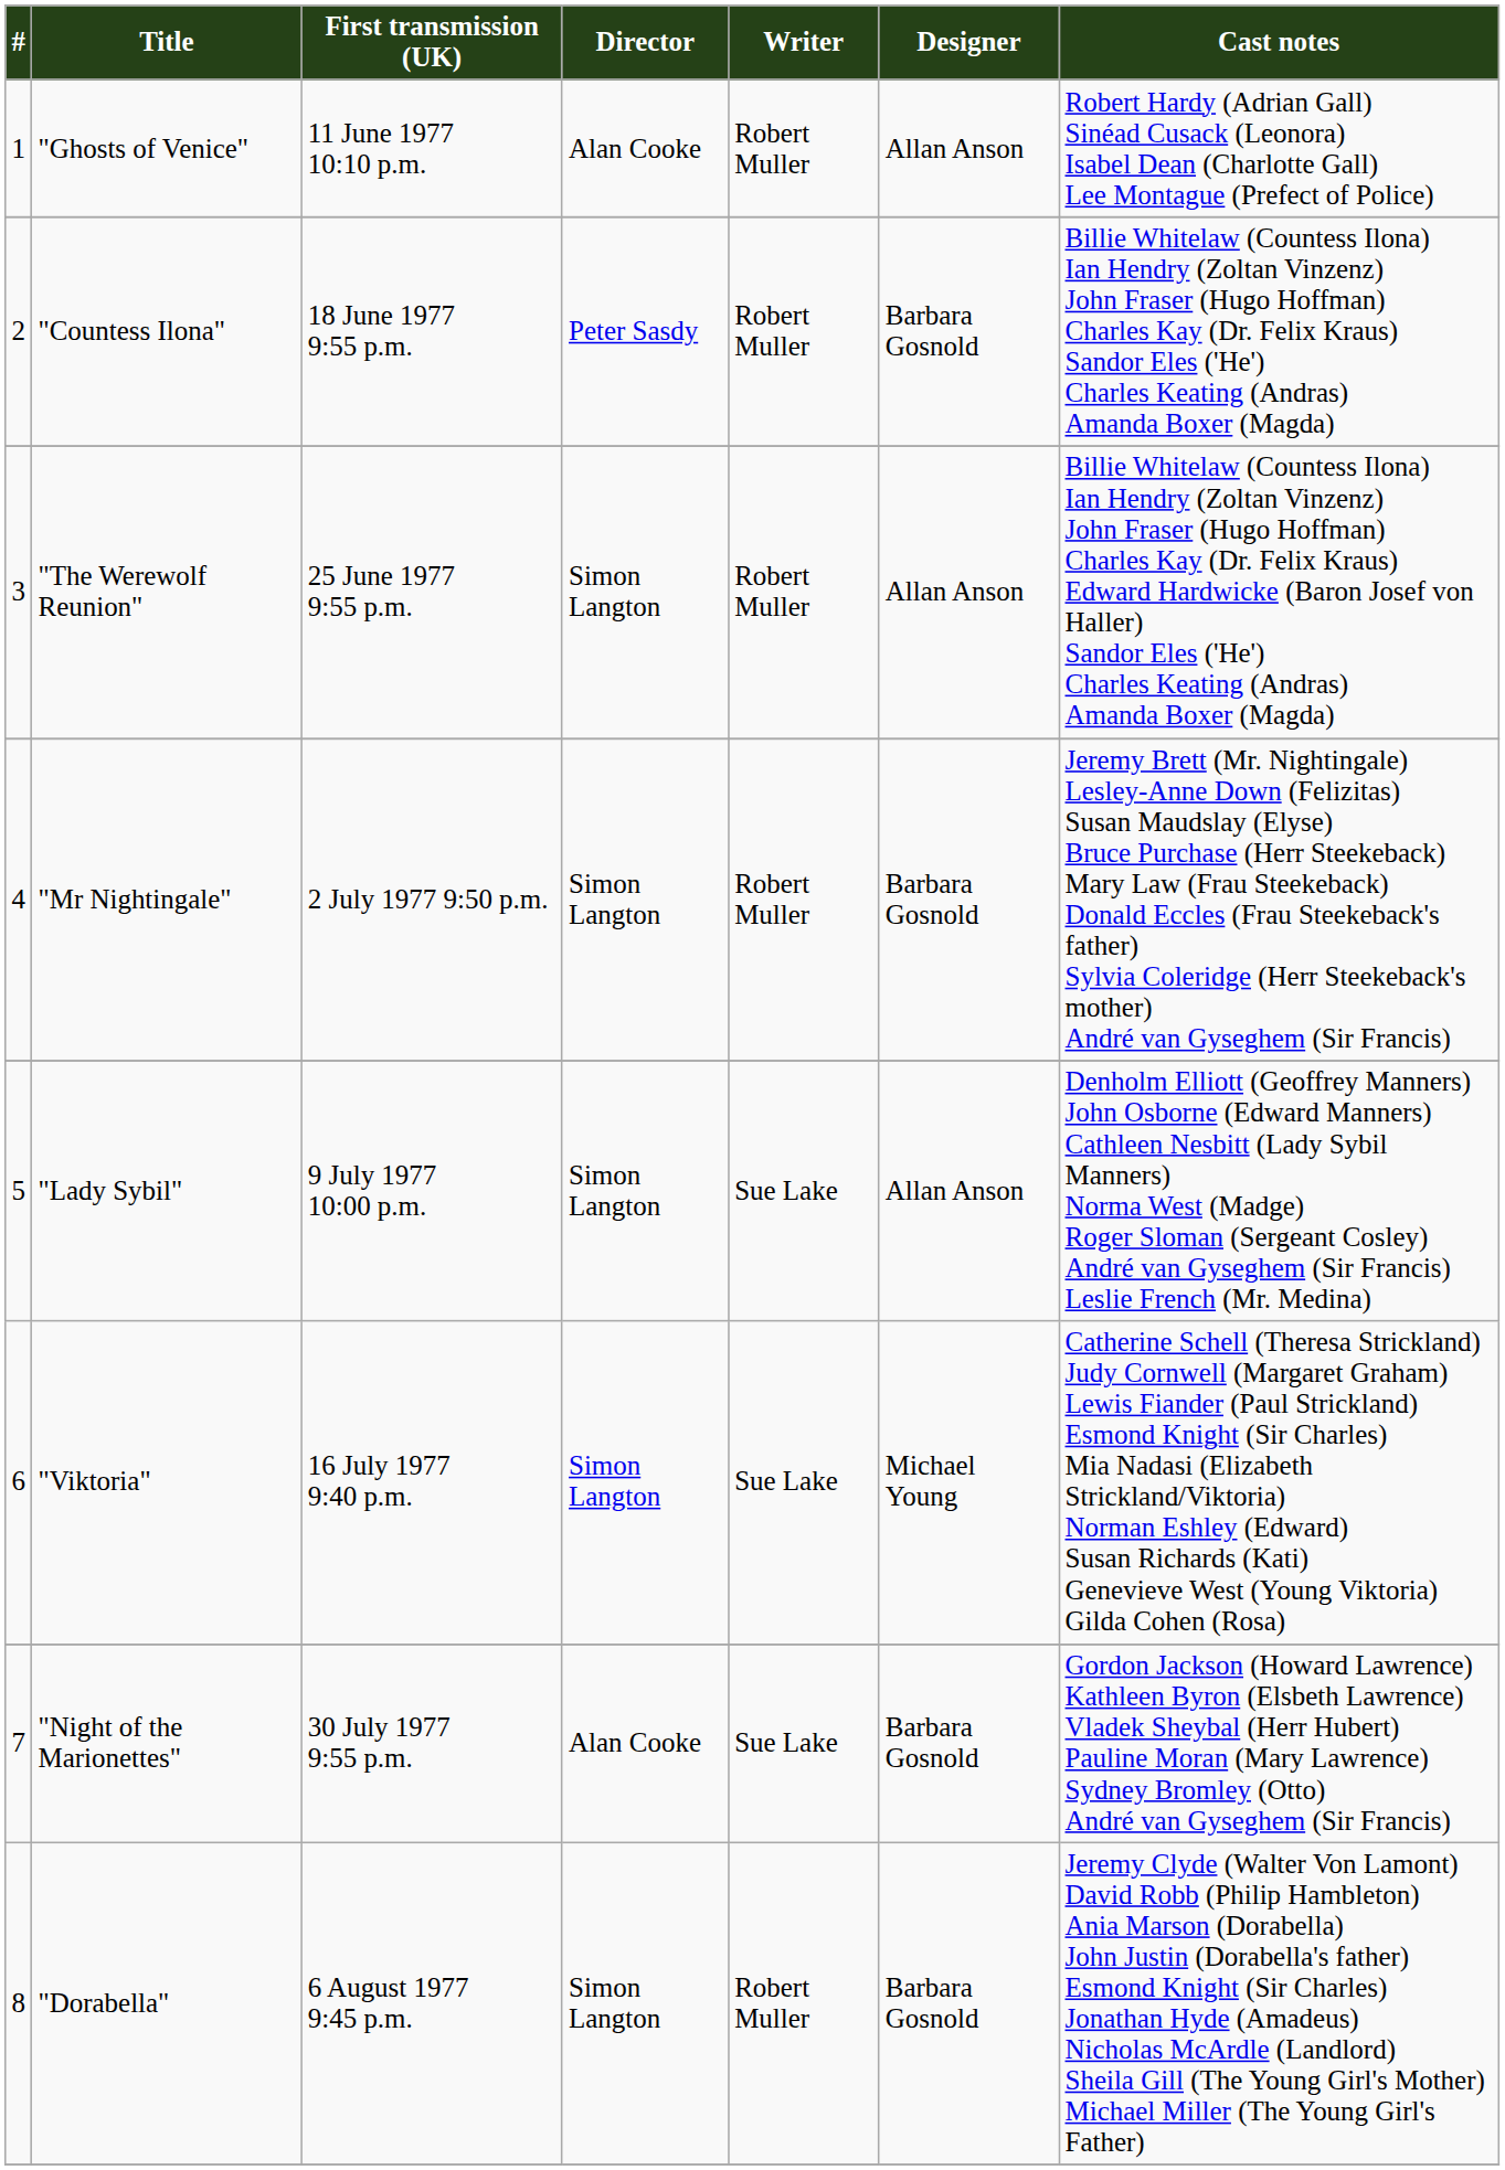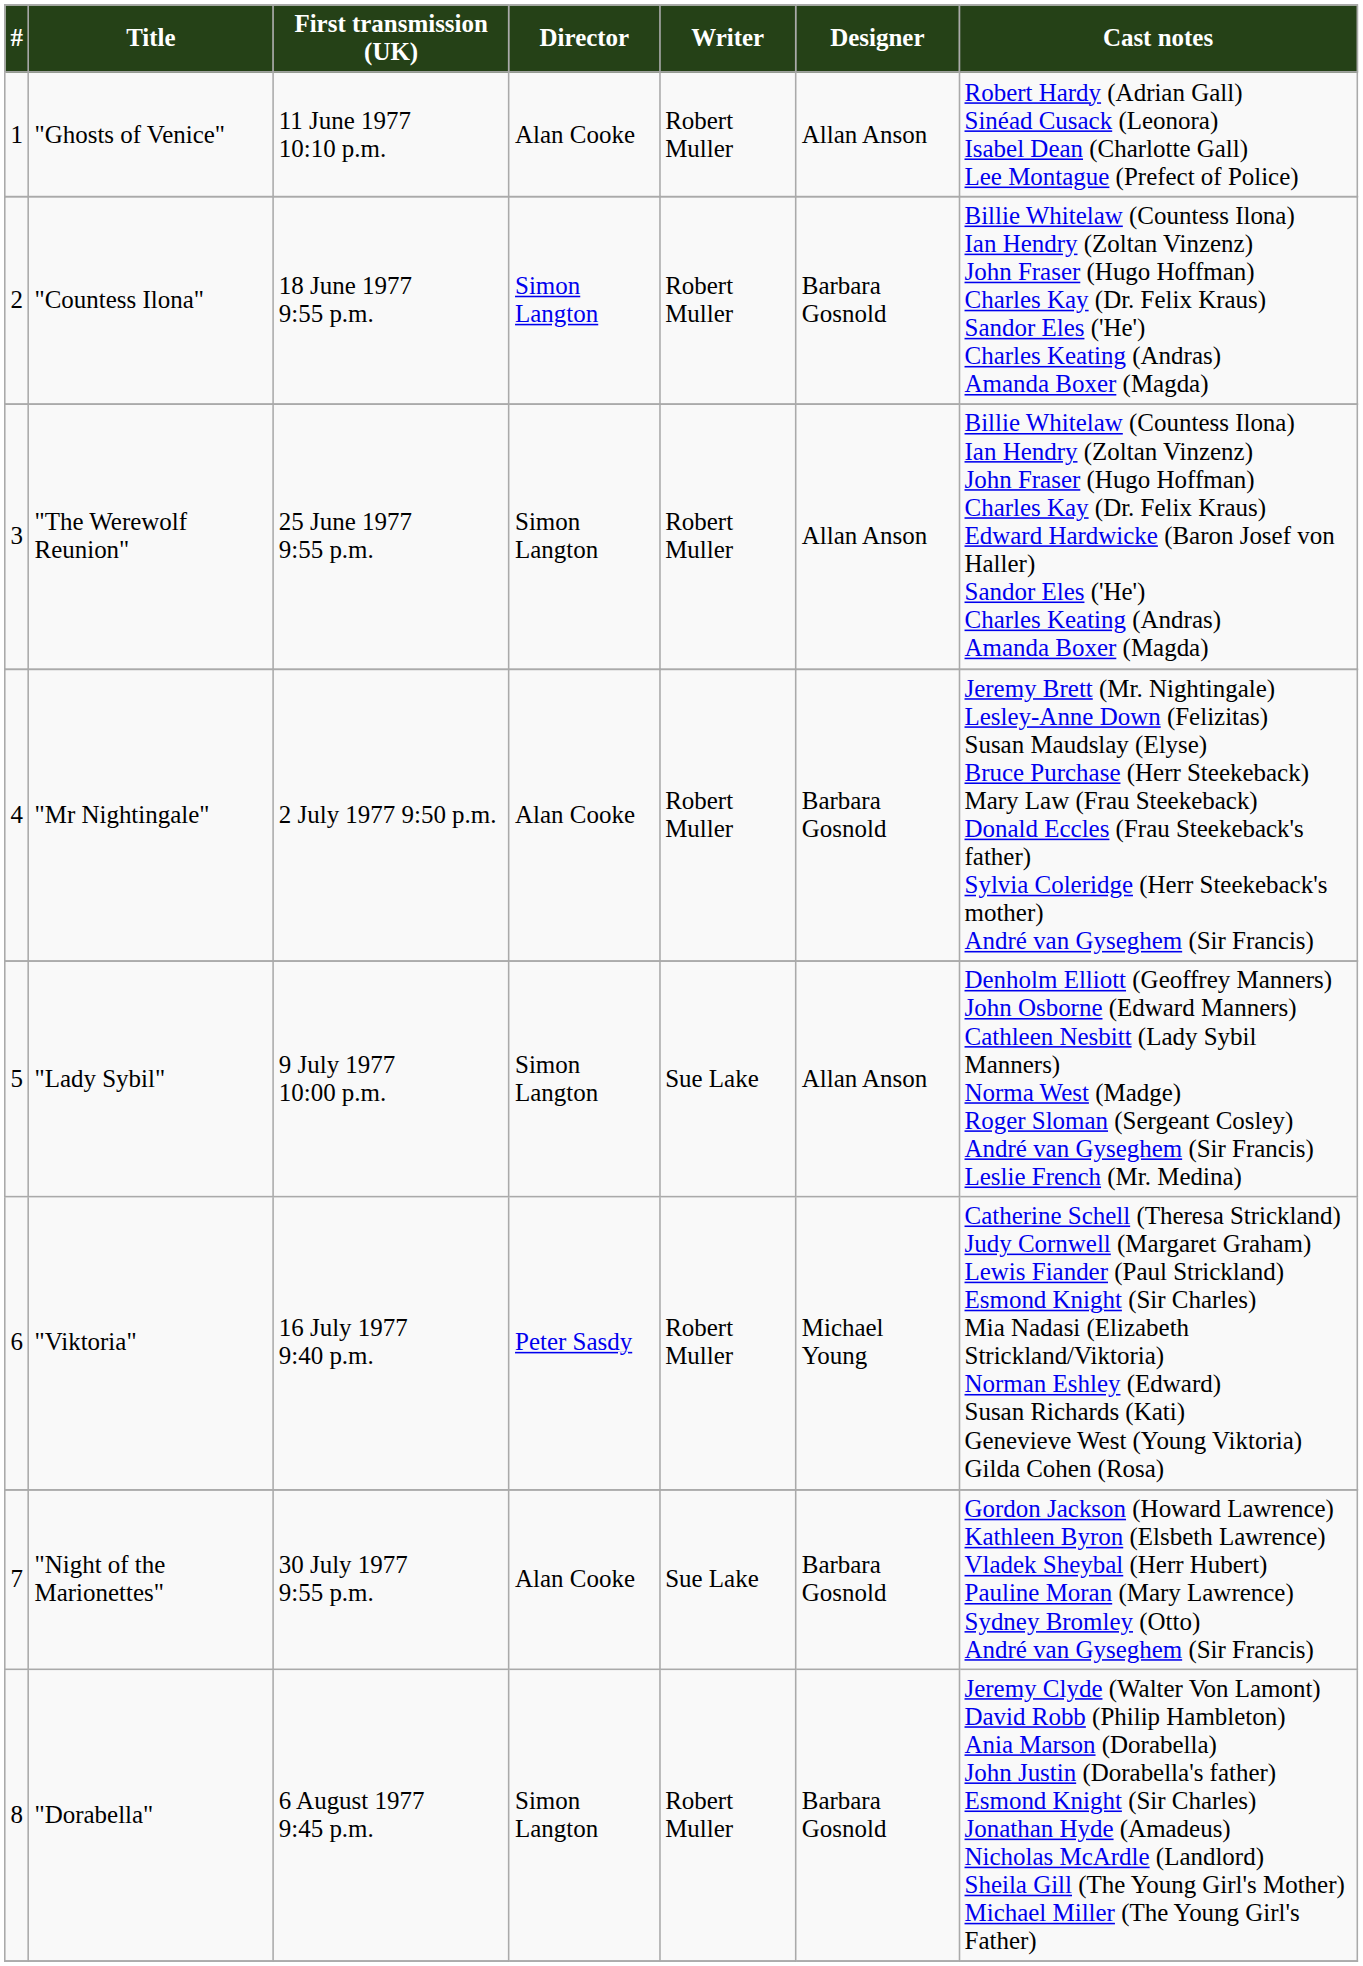"Countess Ilona" | Director: Peter Sasdy -> Simon Langton
"Mr Nightingale" | Director: Simon Langton -> Alan Cooke
"Viktoria" | Director: Simon Langton -> Peter Sasdy
"Viktoria" | Writer: Sue Lake -> Robert Muller
